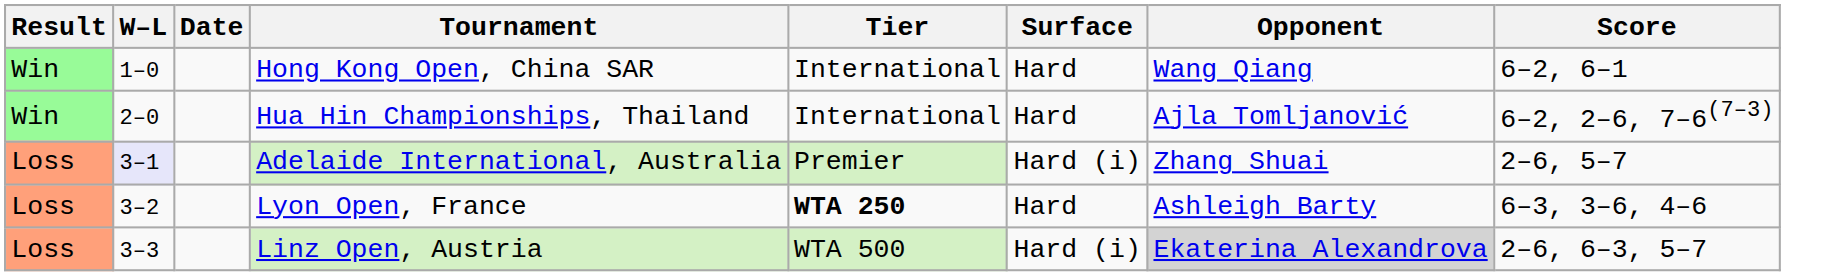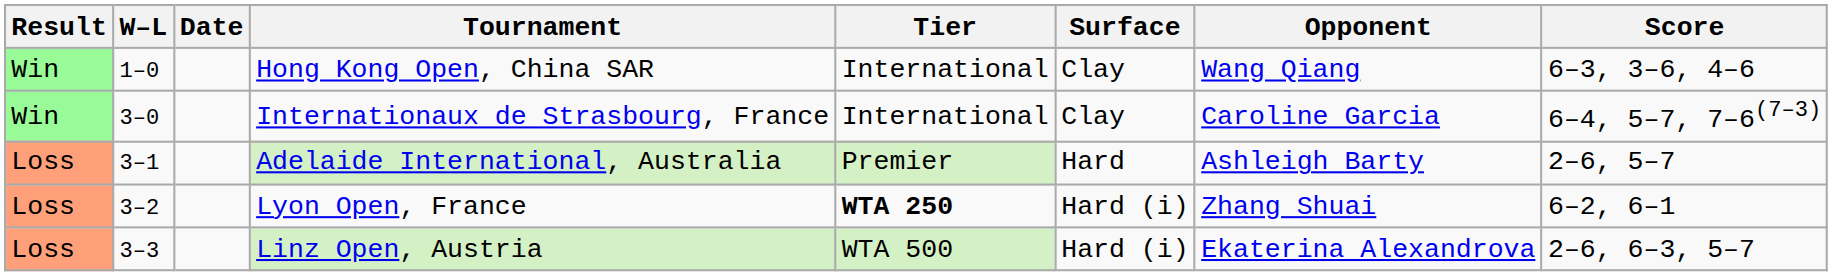Hong Kong Open, China SAR | Surface: Hard -> Clay
Hong Kong Open, China SAR | Score: 6–2, 6–1 -> 6–3, 3–6, 4–6
- row: Win | 2–0 | Hua Hin Championships, Thailand | International | Hard | Ajla Tomljanović | 6–2, 2–6, 7–6(7–3)
+ row: Win | 3–0 | Internationaux de Strasbourg, France | International | Clay | Caroline Garcia | 6–4, 5–7, 7–6(7–3)
Adelaide International, Australia | W–L: lavender background -> no background
Adelaide International, Australia | Surface: Hard (i) -> Hard
Adelaide International, Australia | Opponent: Zhang Shuai -> Ashleigh Barty
Lyon Open, France | Surface: Hard -> Hard (i)
Lyon Open, France | Opponent: Ashleigh Barty -> Zhang Shuai
Lyon Open, France | Score: 6–3, 3–6, 4–6 -> 6–2, 6–1
Linz Open, Austria | Opponent: lightgrey background -> no background
